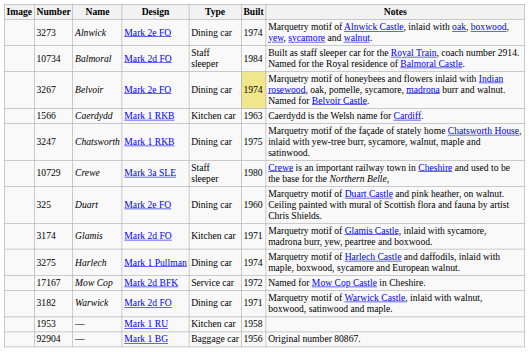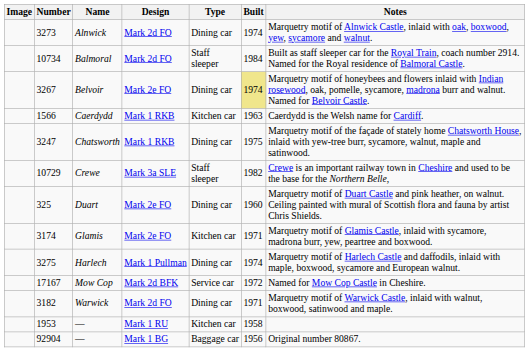Alnwick | Design: Mark 2e FO -> Mark 2d FO
Crewe | Built: 1980 -> 1982
Glamis | Design: Mark 2d FO -> Mark 2e FO
